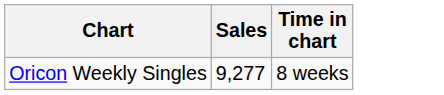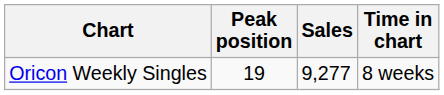+ column: Peak position | 19
